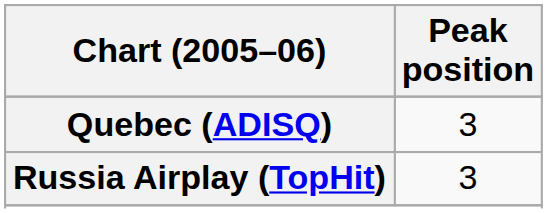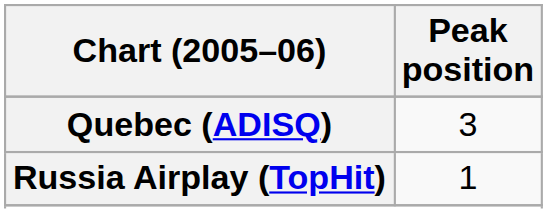Russia Airplay (TopHit) | Peak position: 3 -> 1
